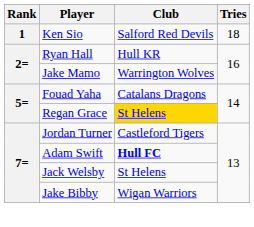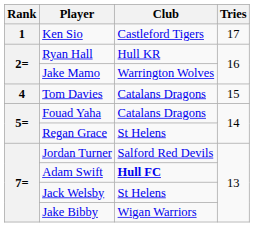Ken Sio | Club: Salford Red Devils -> Castleford Tigers
Ken Sio | Tries: 18 -> 17
+ row: 4 | Tom Davies | Catalans Dragons | 15
Regan Grace | Club: gold background -> no background
Jordan Turner | Club: Castleford Tigers -> Salford Red Devils
